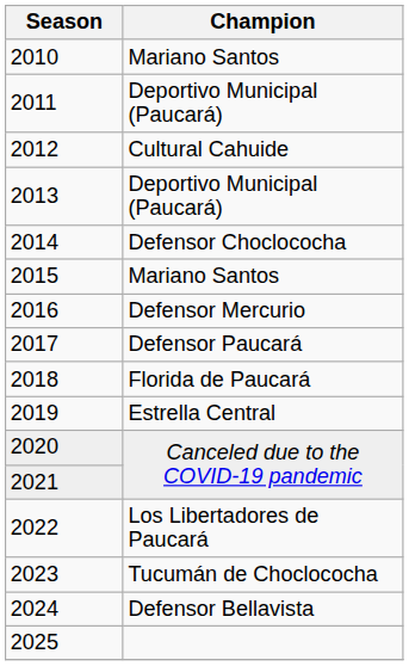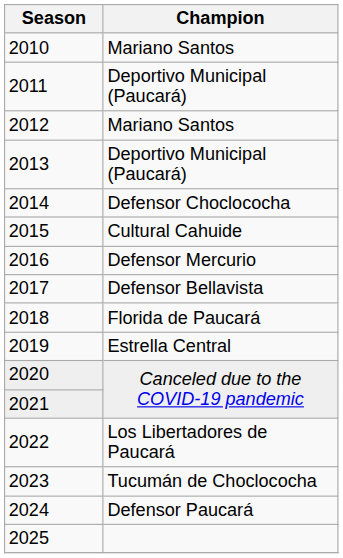2012 | Champion: Cultural Cahuide -> Mariano Santos
2015 | Champion: Mariano Santos -> Cultural Cahuide
2017 | Champion: Defensor Paucará -> Defensor Bellavista
2024 | Champion: Defensor Bellavista -> Defensor Paucará
